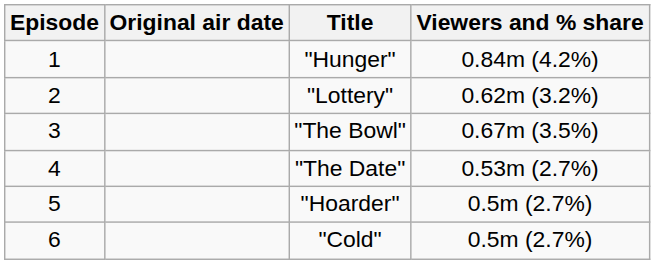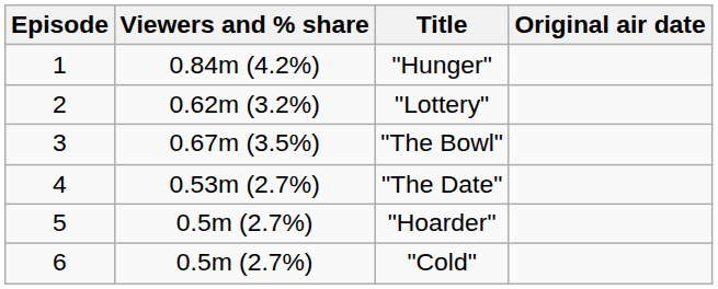columns swapped: Original air date <-> Viewers and % share
